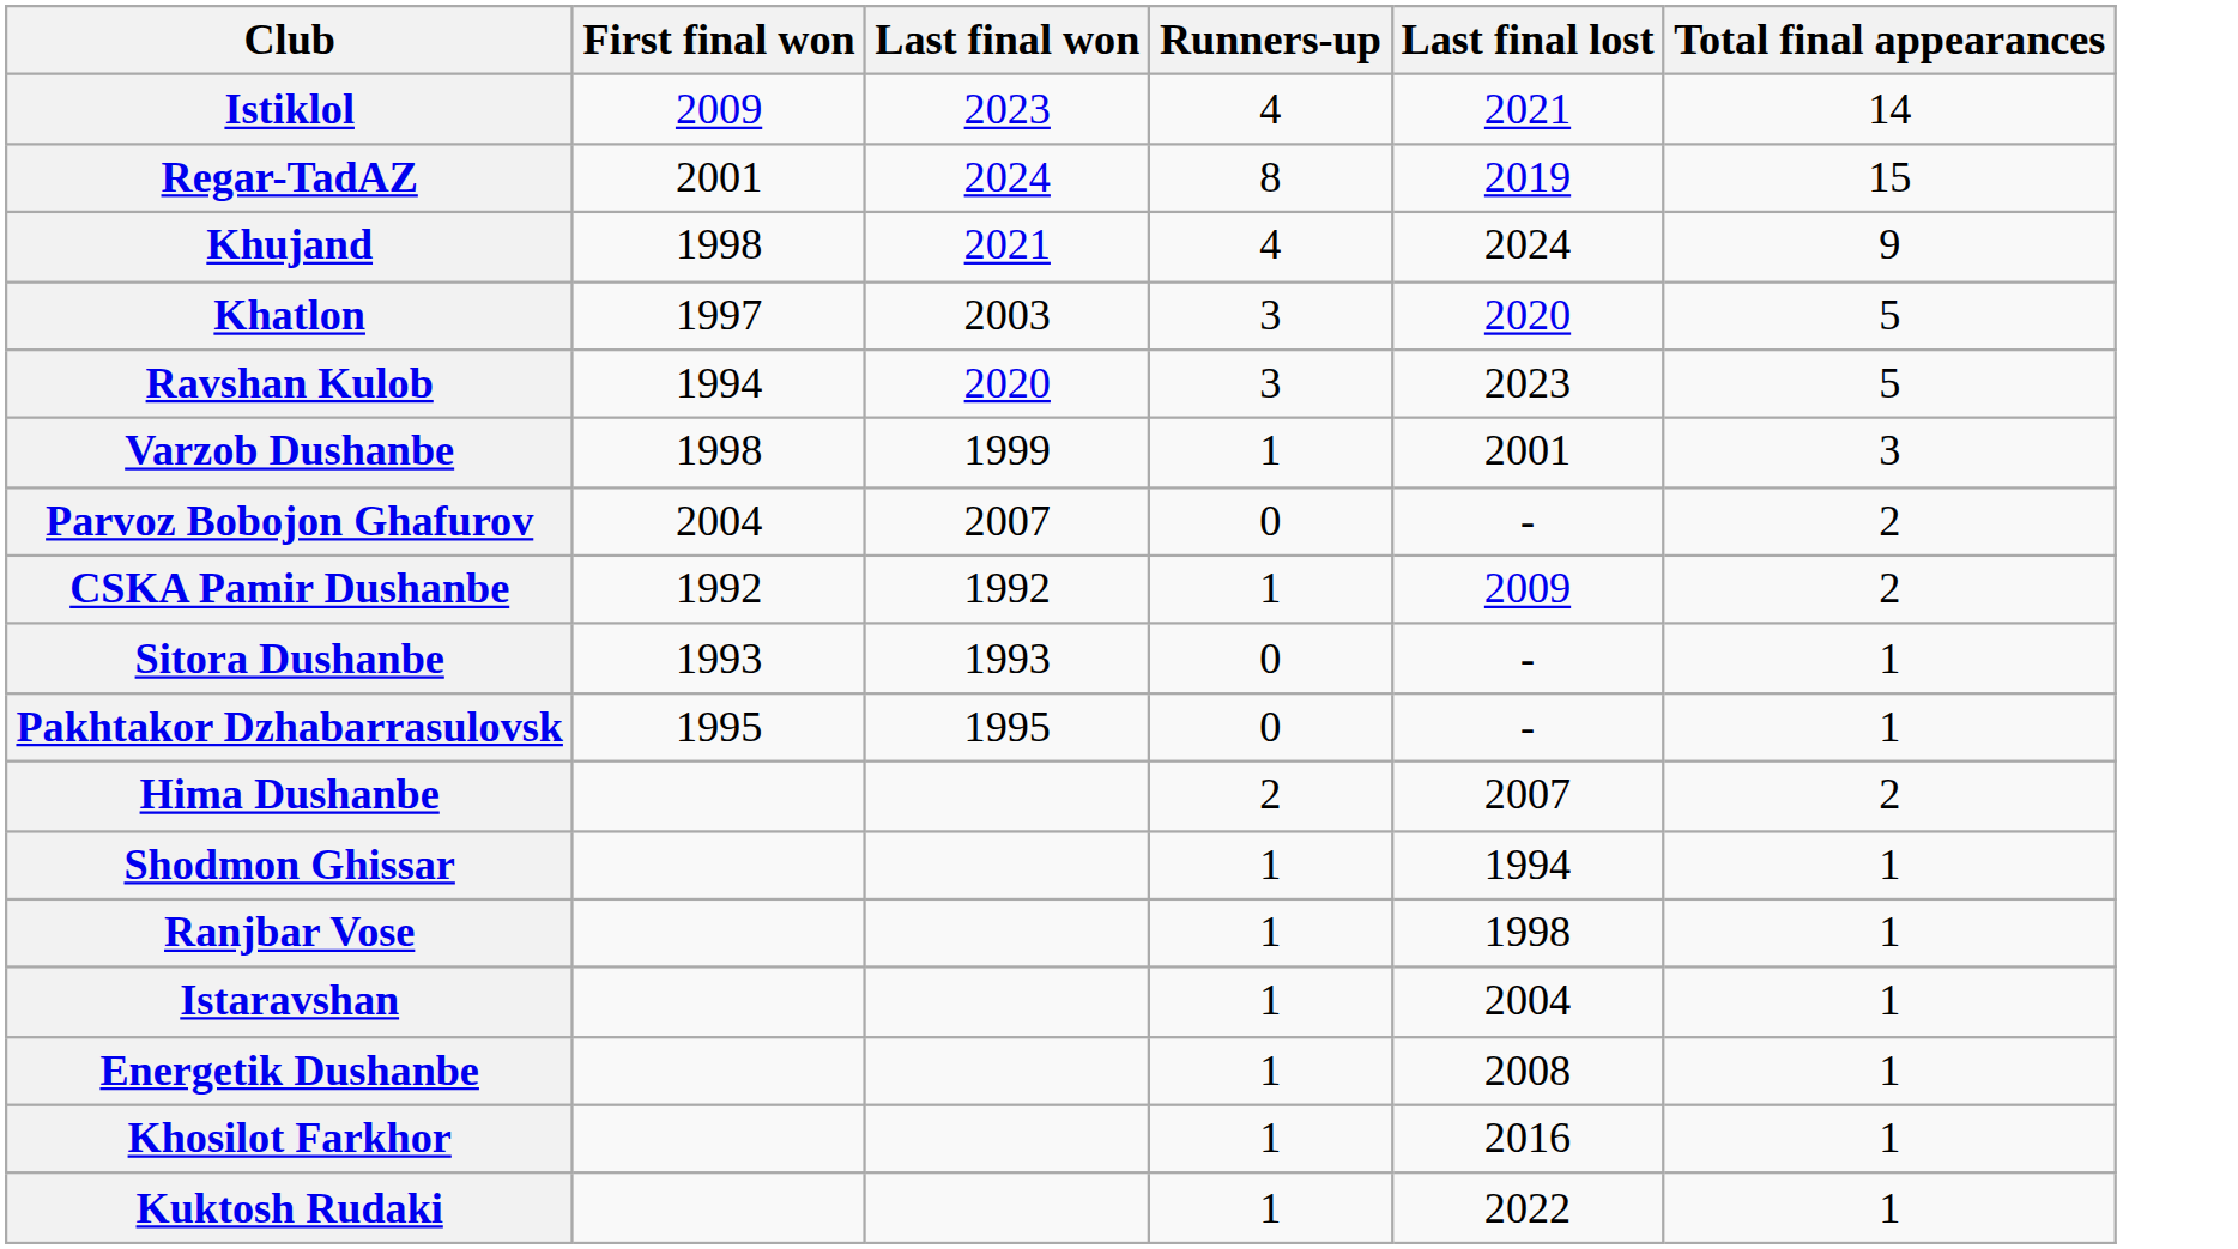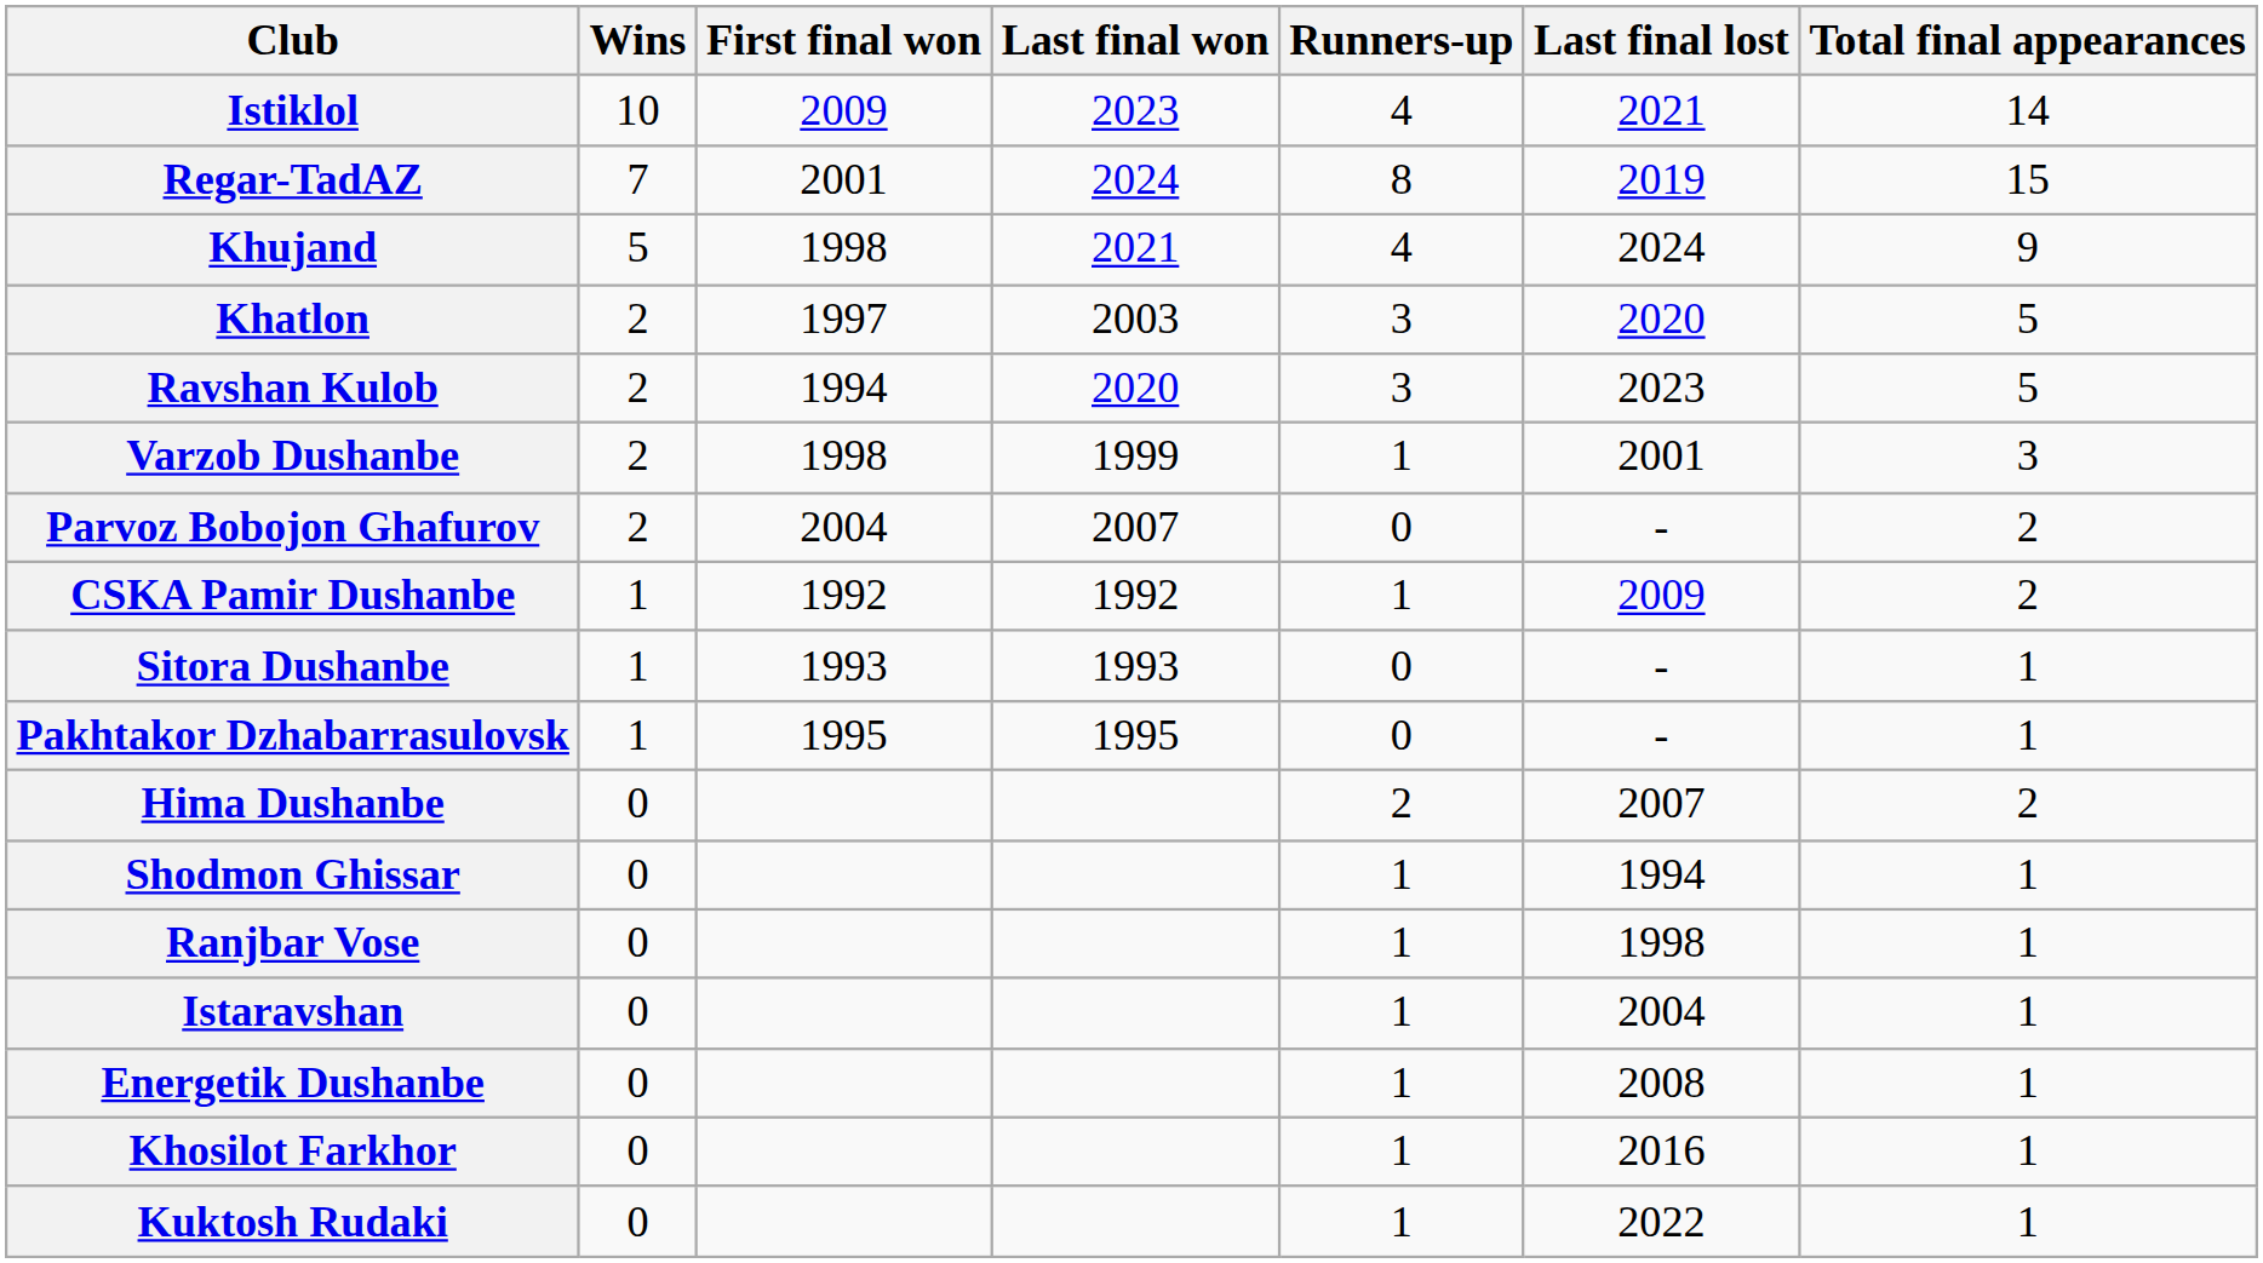+ column: Wins | 10 | 7 | 5 | 2 | 2 | 2 | 2 | 1 | 1 | 1 | 0 | 0 | 0 | 0 | 0 | 0 | 0
